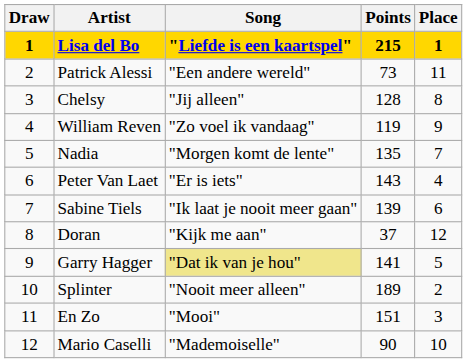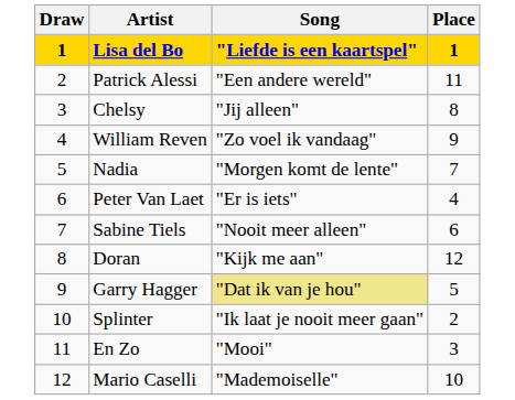- column: Points | 215 | 73 | 128 | 119 | 135 | 143 | 139 | 37 | 141 | 189 | 151 | 90
Sabine Tiels | Song: "Ik laat je nooit meer gaan" -> "Nooit meer alleen"
Splinter | Song: "Nooit meer alleen" -> "Ik laat je nooit meer gaan"
